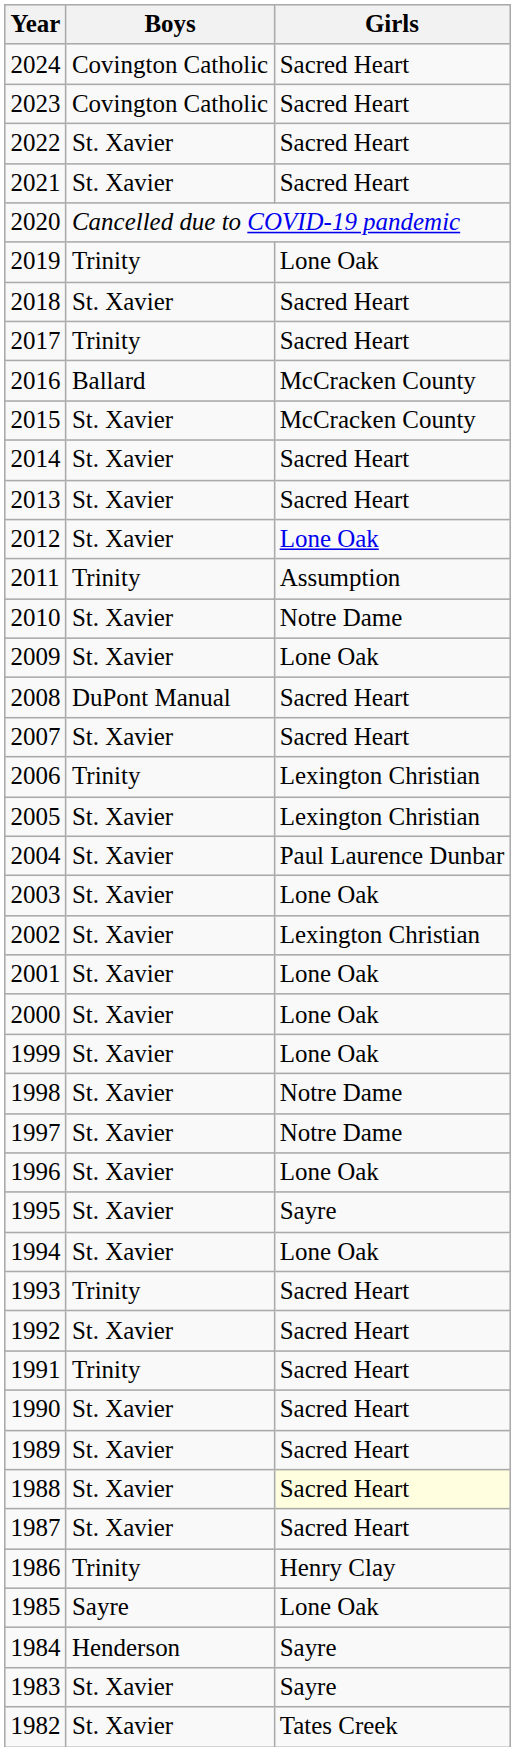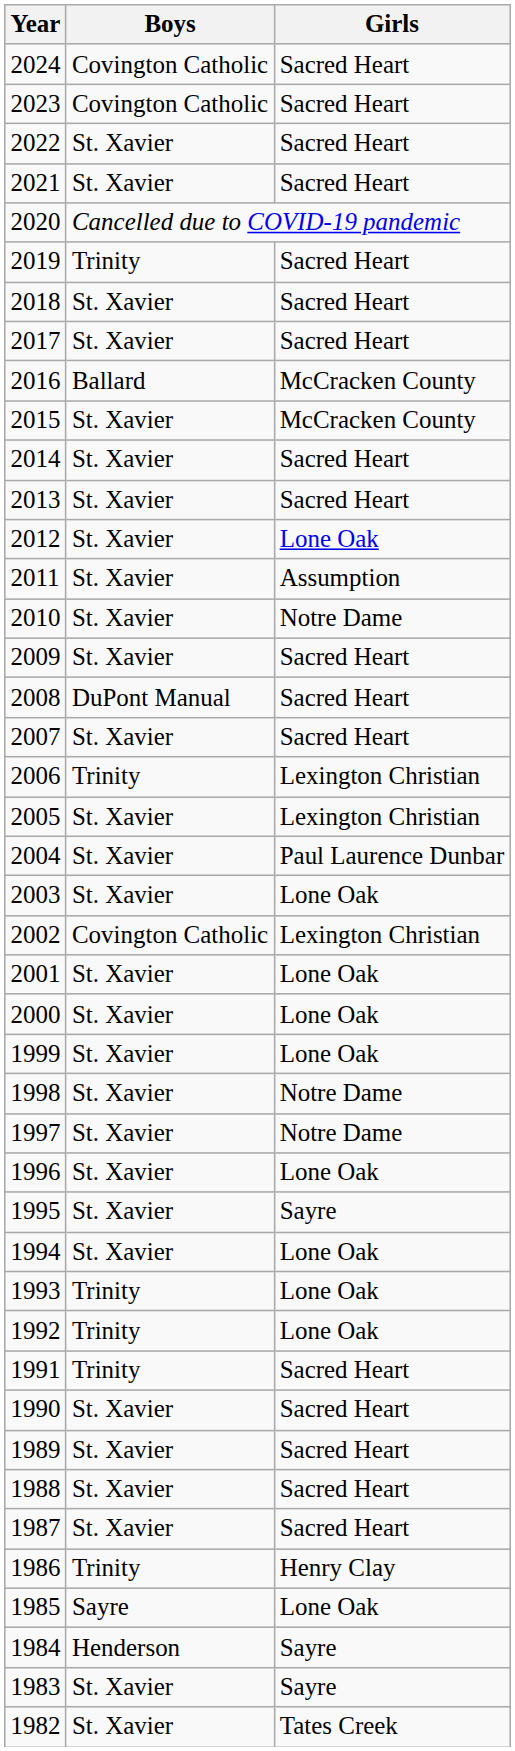2019 | Girls: Lone Oak -> Sacred Heart
2017 | Boys: Trinity -> St. Xavier
2011 | Boys: Trinity -> St. Xavier
2009 | Girls: Lone Oak -> Sacred Heart
2002 | Boys: St. Xavier -> Covington Catholic
1993 | Girls: Sacred Heart -> Lone Oak
1992 | Boys: St. Xavier -> Trinity
1992 | Girls: Sacred Heart -> Lone Oak
1988 | Girls: lightyellow background -> no background
